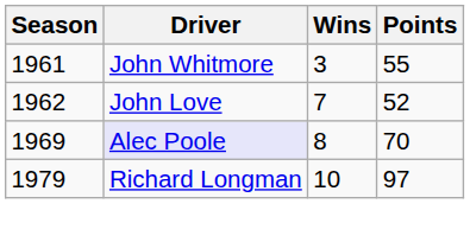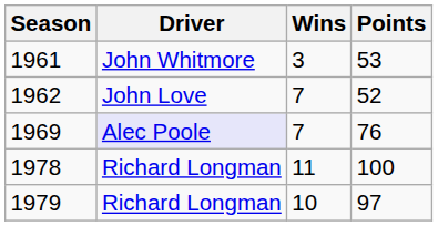1961 | Points: 55 -> 53
1969 | Wins: 8 -> 7
1969 | Points: 70 -> 76
+ row: 1978 | Richard Longman | 11 | 100
